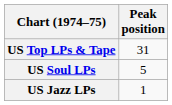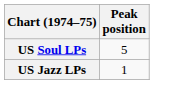- row: US Top LPs & Tape | 31
